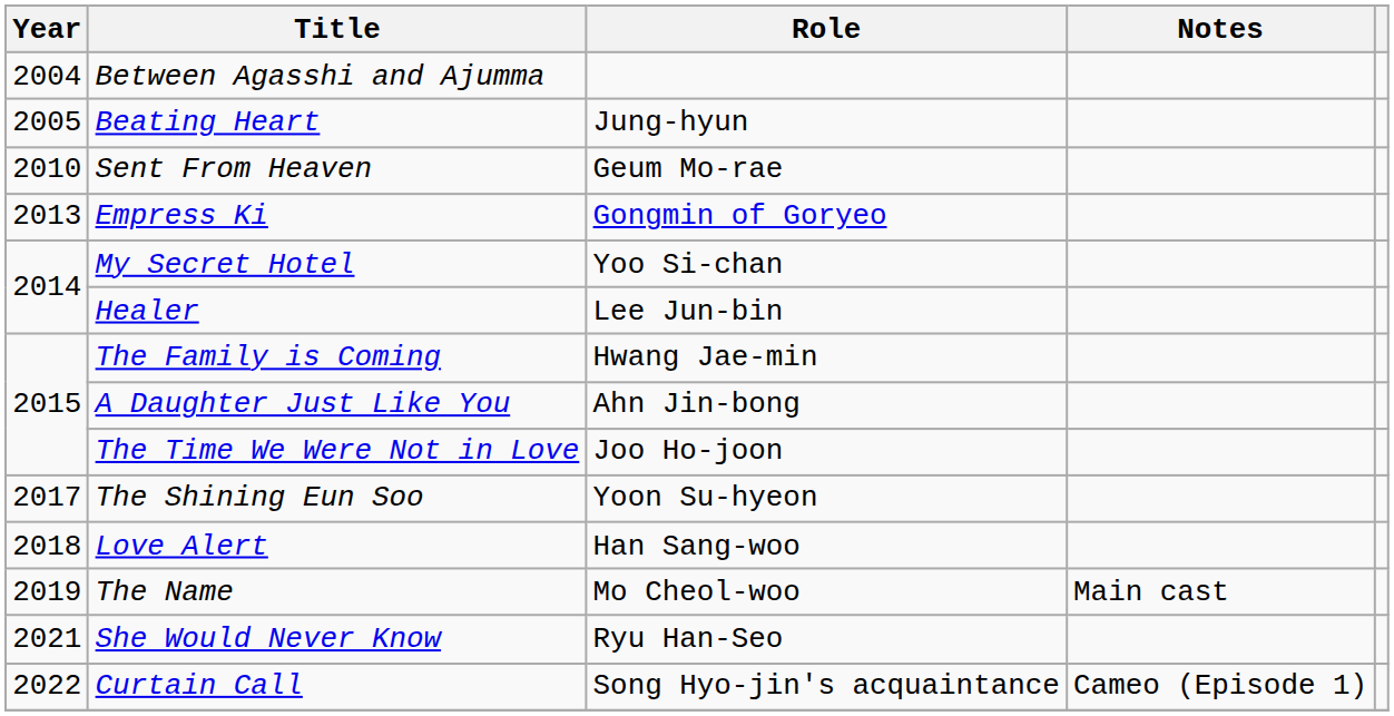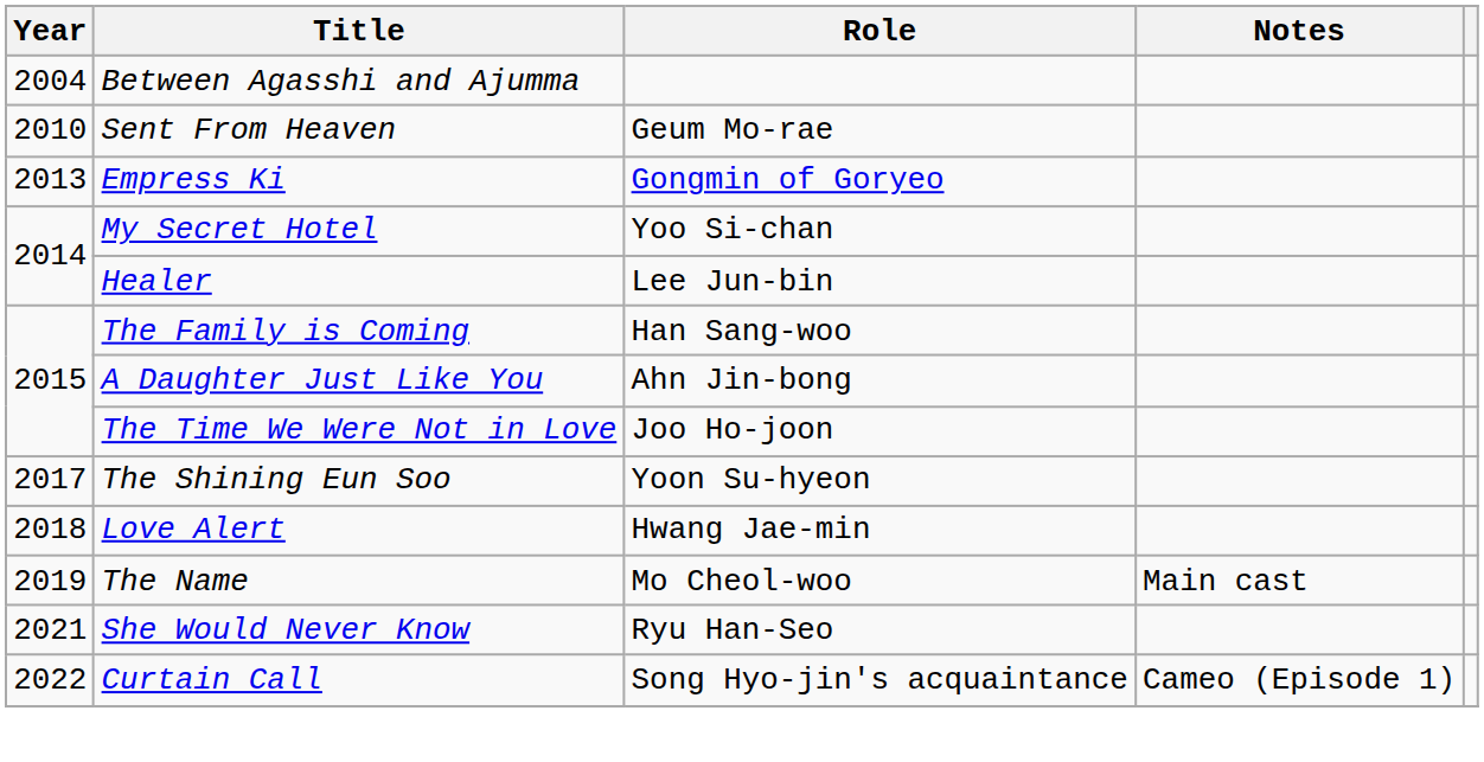- row: 2005 | Beating Heart | Jung-hyun
The Family is Coming | Role: Hwang Jae-min -> Han Sang-woo
Love Alert | Role: Han Sang-woo -> Hwang Jae-min
